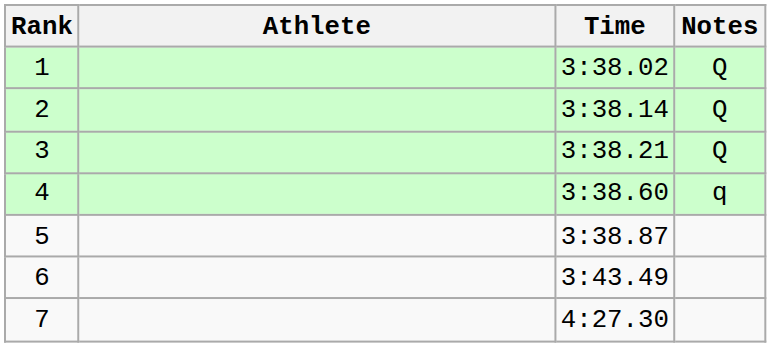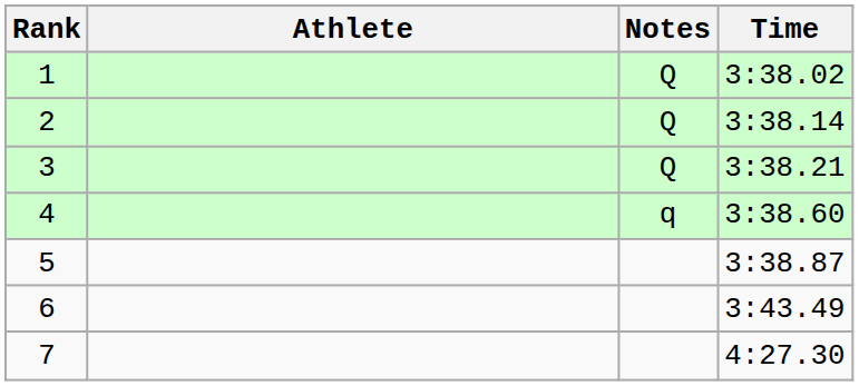columns swapped: Time <-> Notes
